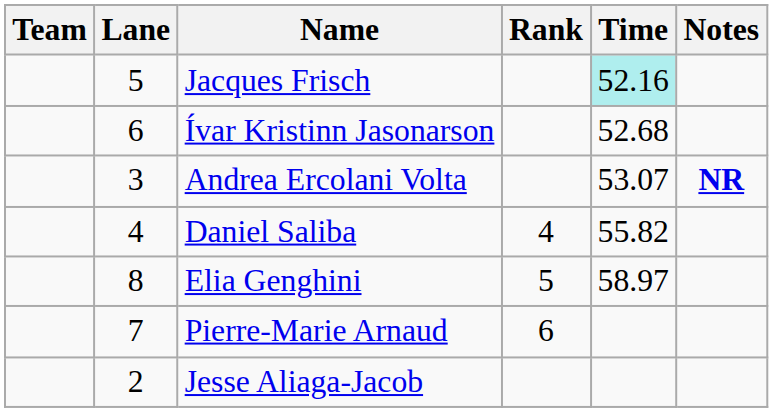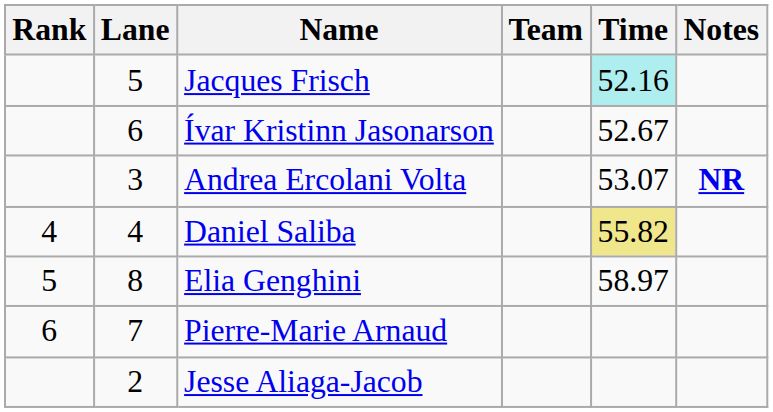columns swapped: Rank <-> Team
Ívar Kristinn Jasonarson | Time: 52.68 -> 52.67
Daniel Saliba | Time: no background -> khaki background
